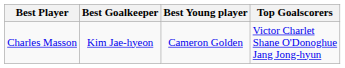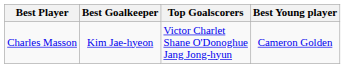columns swapped: Best Young player <-> Top Goalscorers
